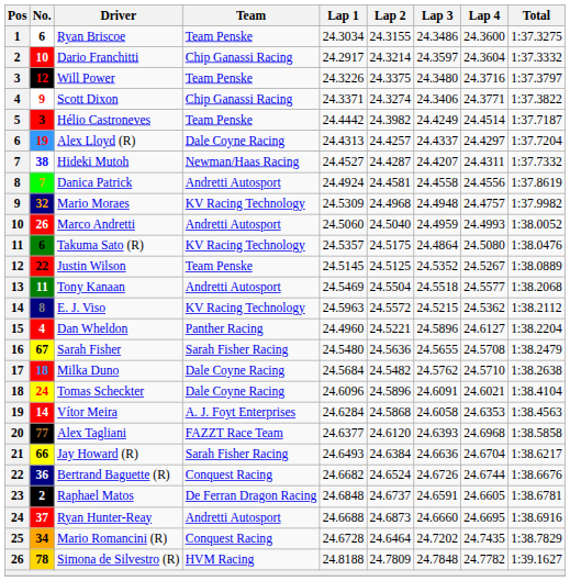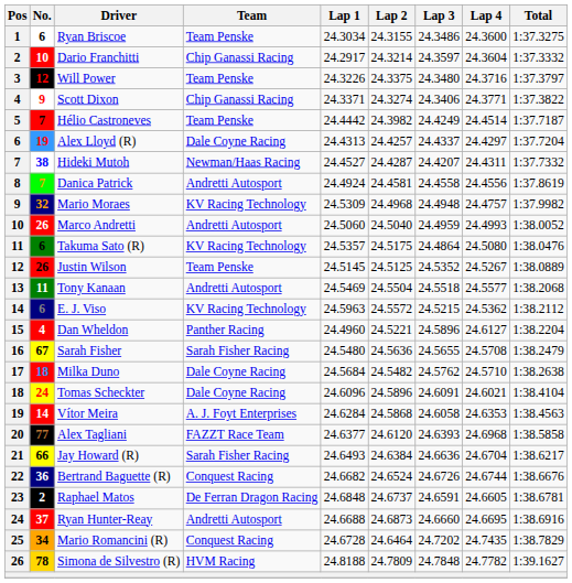Hélio Castroneves | No.: 3 -> 7
Justin Wilson | No.: 22 -> 26
E. J. Viso | No.: 8 -> 6
